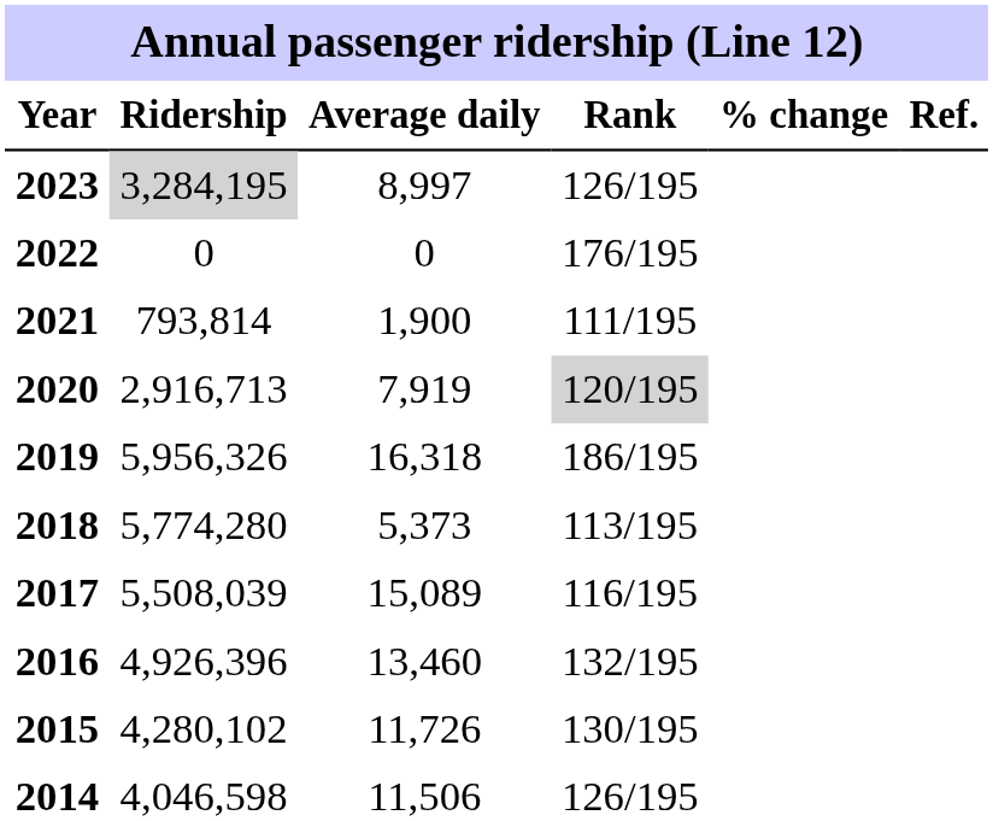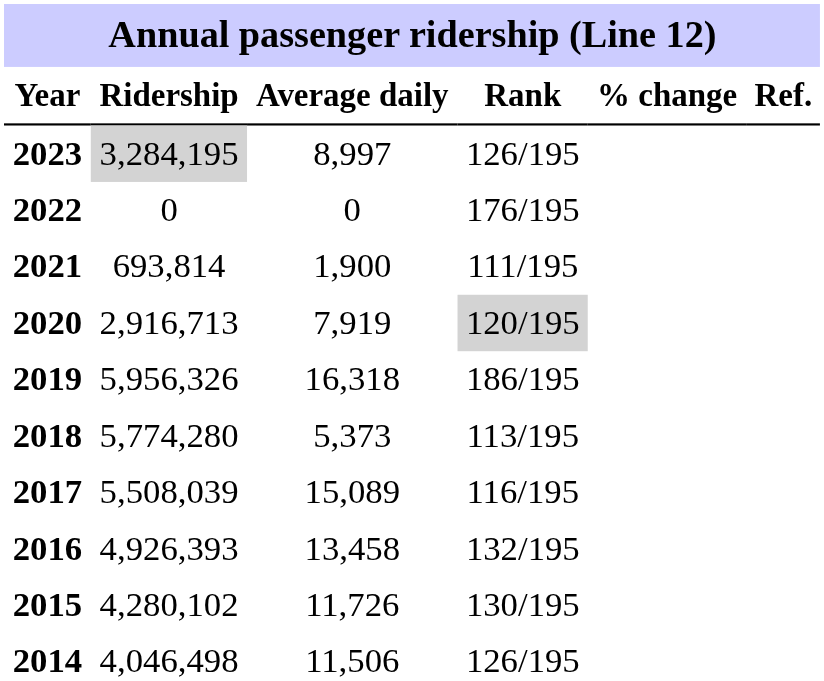2021 | Ridership: 793,814 -> 693,814
2016 | Ridership: 4,926,396 -> 4,926,393
2016 | Average daily: 13,460 -> 13,458
2014 | Ridership: 4,046,598 -> 4,046,498
